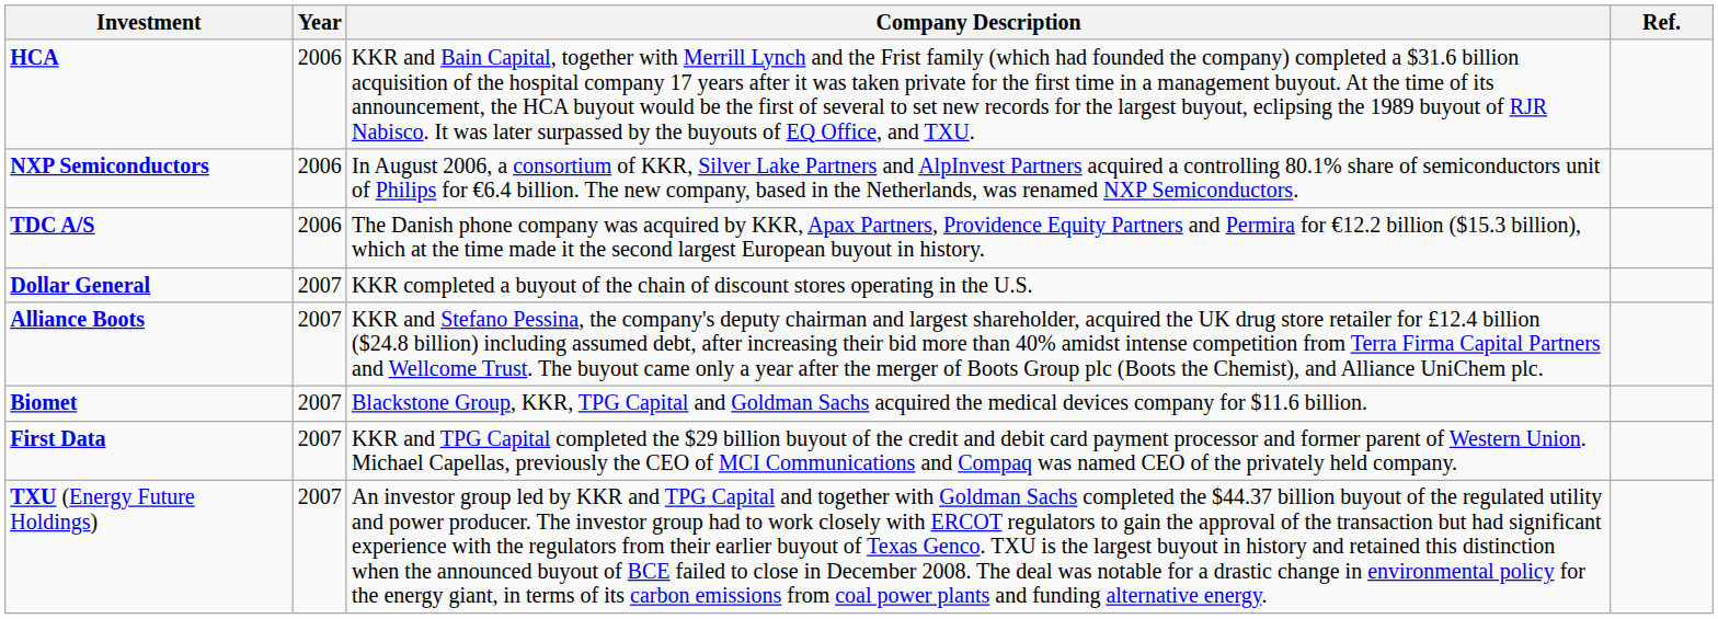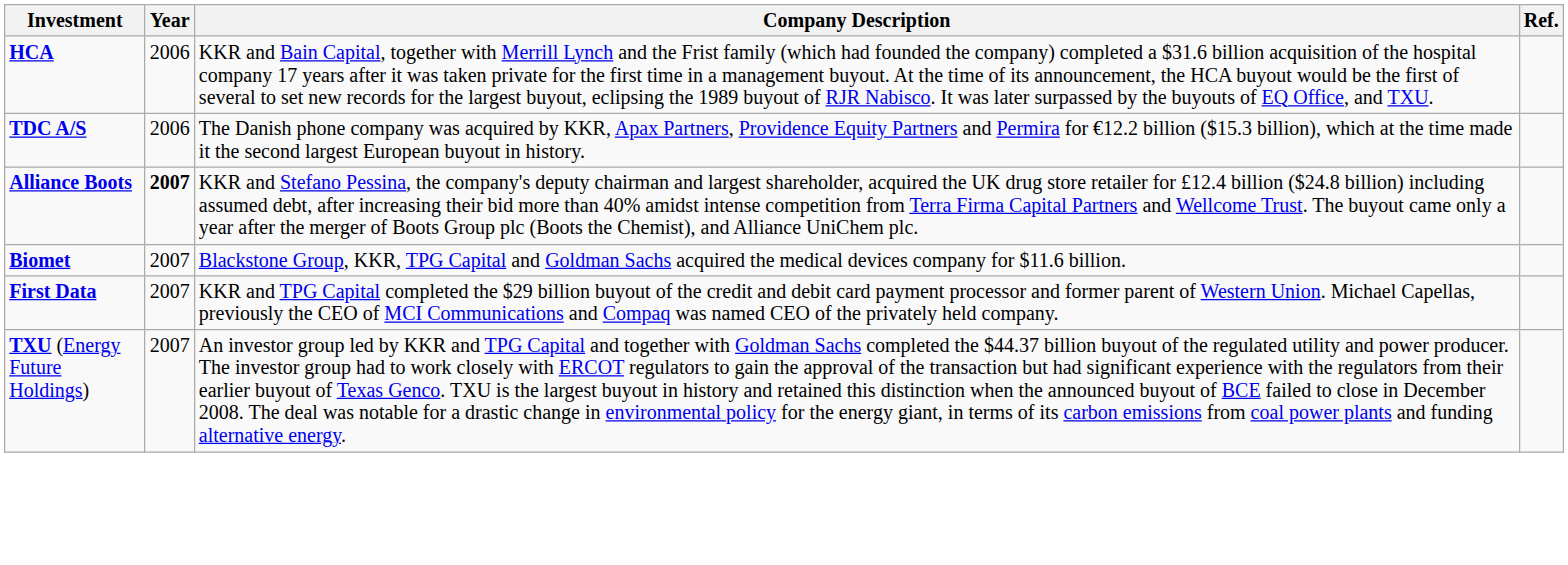- row: NXP Semiconductors | 2006 | In August 2006, a consortium of KKR, Silver Lake Partners and AlpInvest Partners acquired a controlling 80.1% share of semiconductors unit of Philips for €6.4 billion. The new company, based in the Netherlands, was renamed NXP Semiconductors.
- row: Dollar General | 2007 | KKR completed a buyout of the chain of discount stores operating in the U.S.
Alliance Boots | Year: normal -> bold
